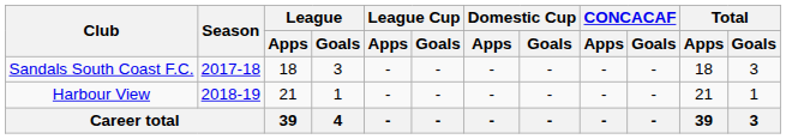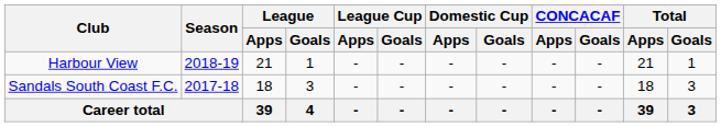rows swapped: Sandals South Coast F.C. <-> Harbour View
